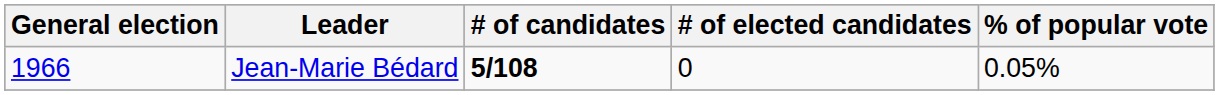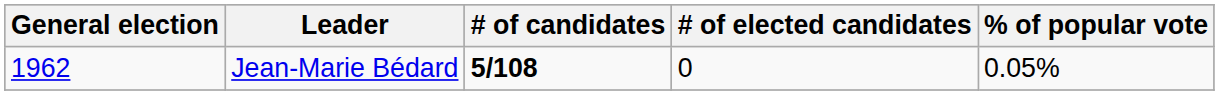Jean-Marie Bédard | General election: 1966 -> 1962
